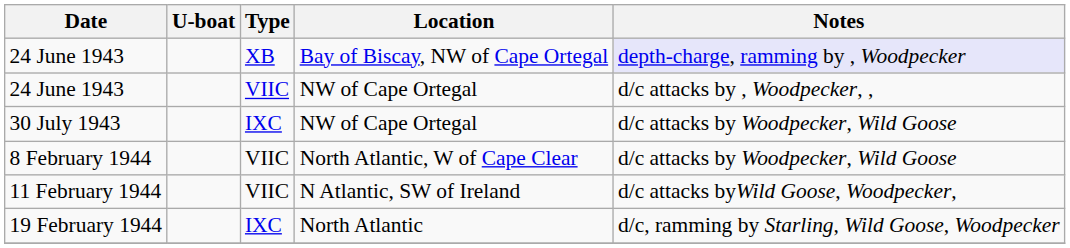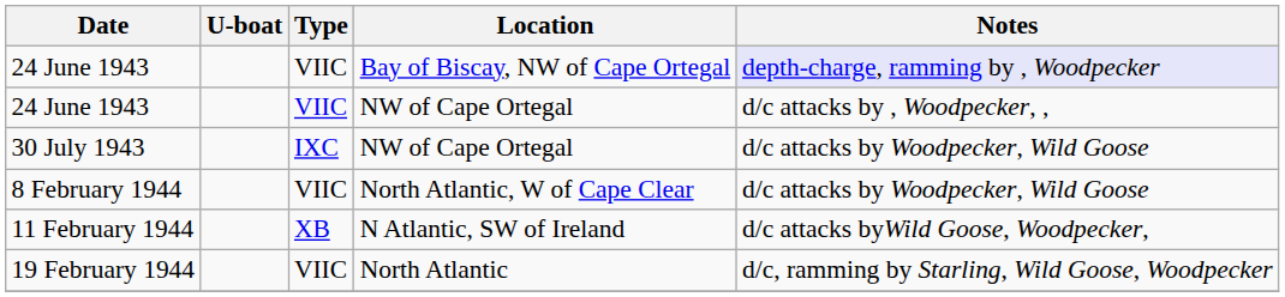24 June 1943 / Bay of Biscay, NW of Cape Ortegal | Type: XB -> VIIC
11 February 1944 | Type: VIIC -> XB
19 February 1944 | Type: IXC -> VIIC
